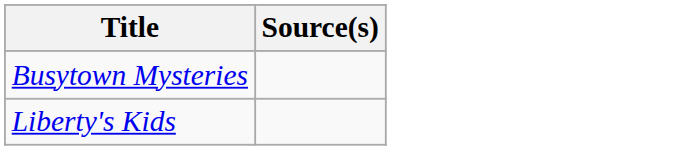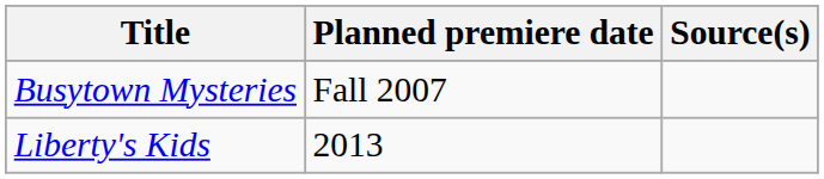+ column: Planned premiere date | Fall 2007 | 2013
